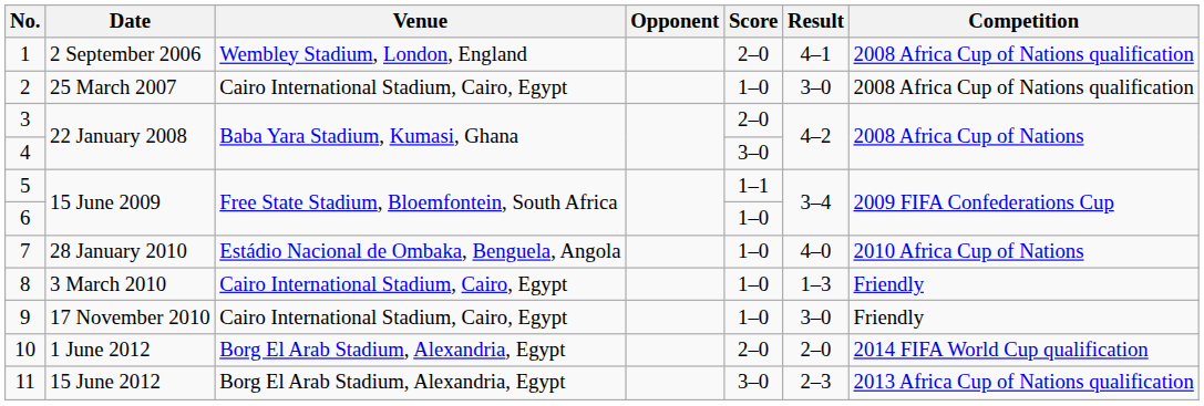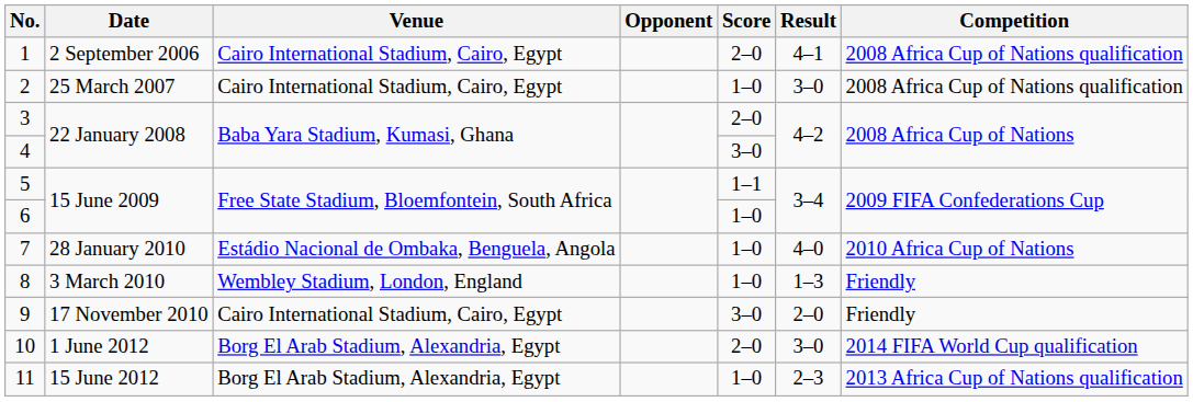1 | Venue: Wembley Stadium, London, England -> Cairo International Stadium, Cairo, Egypt
8 | Venue: Cairo International Stadium, Cairo, Egypt -> Wembley Stadium, London, England
9 | Score: 1–0 -> 3–0
9 | Result: 3–0 -> 2–0
10 | Result: 2–0 -> 3–0
11 | Score: 3–0 -> 1–0
